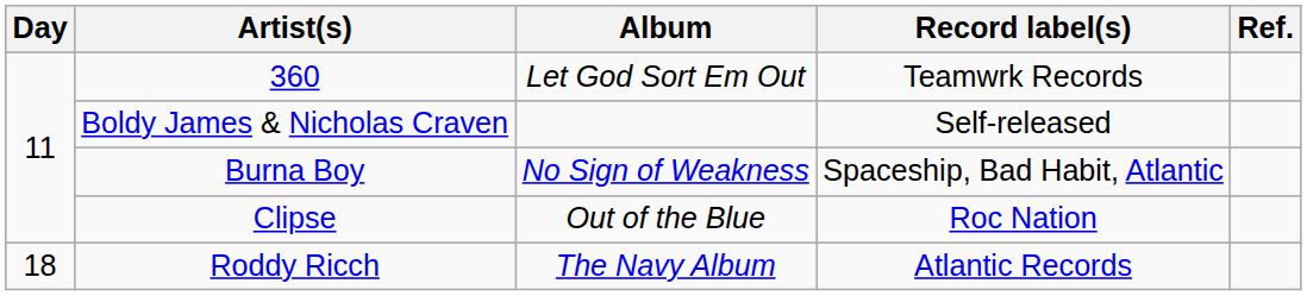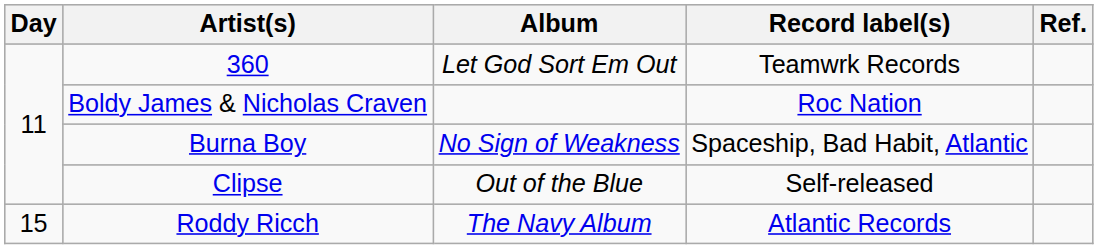Boldy James & Nicholas Craven | Record label(s): Self-released -> Roc Nation
Clipse | Record label(s): Roc Nation -> Self-released
Roddy Ricch | Day: 18 -> 15
